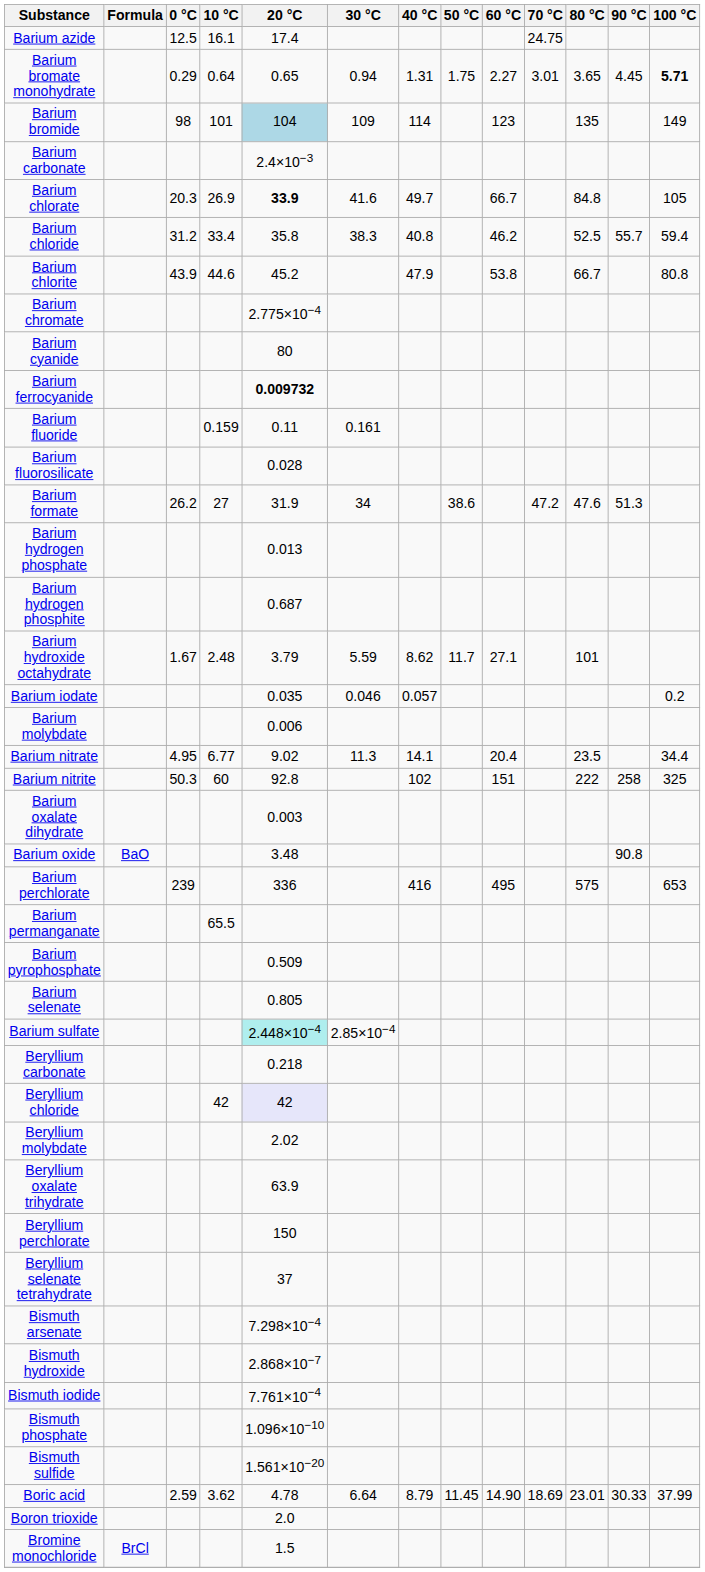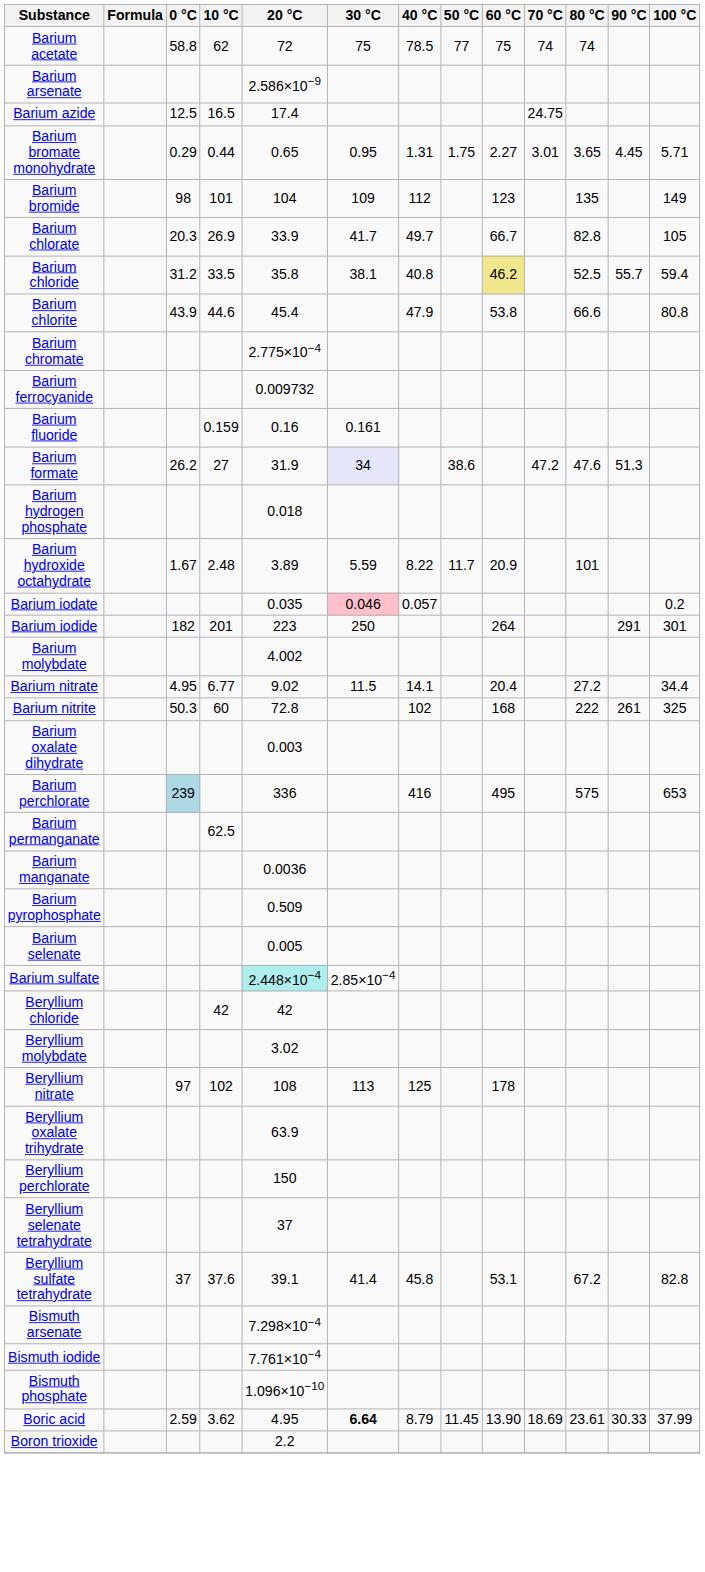+ row: Barium acetate | 58.8 | 62 | 72 | 75 | 78.5 | 77 | 75 | 74 | 74
+ row: Barium arsenate | 2.586×10−9
Barium azide | 10 °C: 16.1 -> 16.5
Barium bromate monohydrate | 10 °C: 0.64 -> 0.44
Barium bromate monohydrate | 30 °C: 0.94 -> 0.95
Barium bromate monohydrate | 100 °C: bold -> normal
Barium bromide | 20 °C: lightblue background -> no background
Barium bromide | 40 °C: 114 -> 112
- row: Barium carbonate | 2.4×10−3
Barium chlorate | 20 °C: bold -> normal
Barium chlorate | 30 °C: 41.6 -> 41.7
Barium chlorate | 80 °C: 84.8 -> 82.8
Barium chloride | 10 °C: 33.4 -> 33.5
Barium chloride | 30 °C: 38.3 -> 38.1
Barium chloride | 60 °C: no background -> khaki background
Barium chlorite | 20 °C: 45.2 -> 45.4
Barium chlorite | 80 °C: 66.7 -> 66.6
- row: Barium cyanide | 80
Barium ferrocyanide | 20 °C: bold -> normal
Barium fluoride | 20 °C: 0.11 -> 0.16
- row: Barium fluorosilicate | 0.028
Barium formate | 30 °C: no background -> lavender background
Barium hydrogen phosphate | 20 °C: 0.013 -> 0.018
- row: Barium hydrogen phosphite | 0.687
Barium hydroxide octahydrate | 20 °C: 3.79 -> 3.89
Barium hydroxide octahydrate | 40 °C: 8.62 -> 8.22
Barium hydroxide octahydrate | 60 °C: 27.1 -> 20.9
Barium iodate | 30 °C: no background -> pink background
+ row: Barium iodide | 182 | 201 | 223 | 250 | 264 | 291 | 301
Barium molybdate | 20 °C: 0.006 -> 4.002
Barium nitrate | 30 °C: 11.3 -> 11.5
Barium nitrate | 80 °C: 23.5 -> 27.2
Barium nitrite | 20 °C: 92.8 -> 72.8
Barium nitrite | 60 °C: 151 -> 168
Barium nitrite | 90 °C: 258 -> 261
- row: Barium oxide | BaO | 3.48 | 90.8
Barium perchlorate | 0 °C: no background -> lightblue background
Barium permanganate | 10 °C: 65.5 -> 62.5
+ row: Barium manganate | 0.0036
Barium selenate | 20 °C: 0.805 -> 0.005
- row: Beryllium carbonate | 0.218
Beryllium chloride | 20 °C: lavender background -> no background
Beryllium molybdate | 20 °C: 2.02 -> 3.02
+ row: Beryllium nitrate | 97 | 102 | 108 | 113 | 125 | 178
+ row: Beryllium sulfate tetrahydrate | 37 | 37.6 | 39.1 | 41.4 | 45.8 | 53.1 | 67.2 | 82.8
- row: Bismuth hydroxide | 2.868×10−7
- row: Bismuth sulfide | 1.561×10−20
Boric acid | 20 °C: 4.78 -> 4.95
Boric acid | 30 °C: normal -> bold
Boric acid | 60 °C: 14.90 -> 13.90
Boric acid | 80 °C: 23.01 -> 23.61
Boron trioxide | 20 °C: 2.0 -> 2.2
- row: Bromine monochloride | BrCl | 1.5
